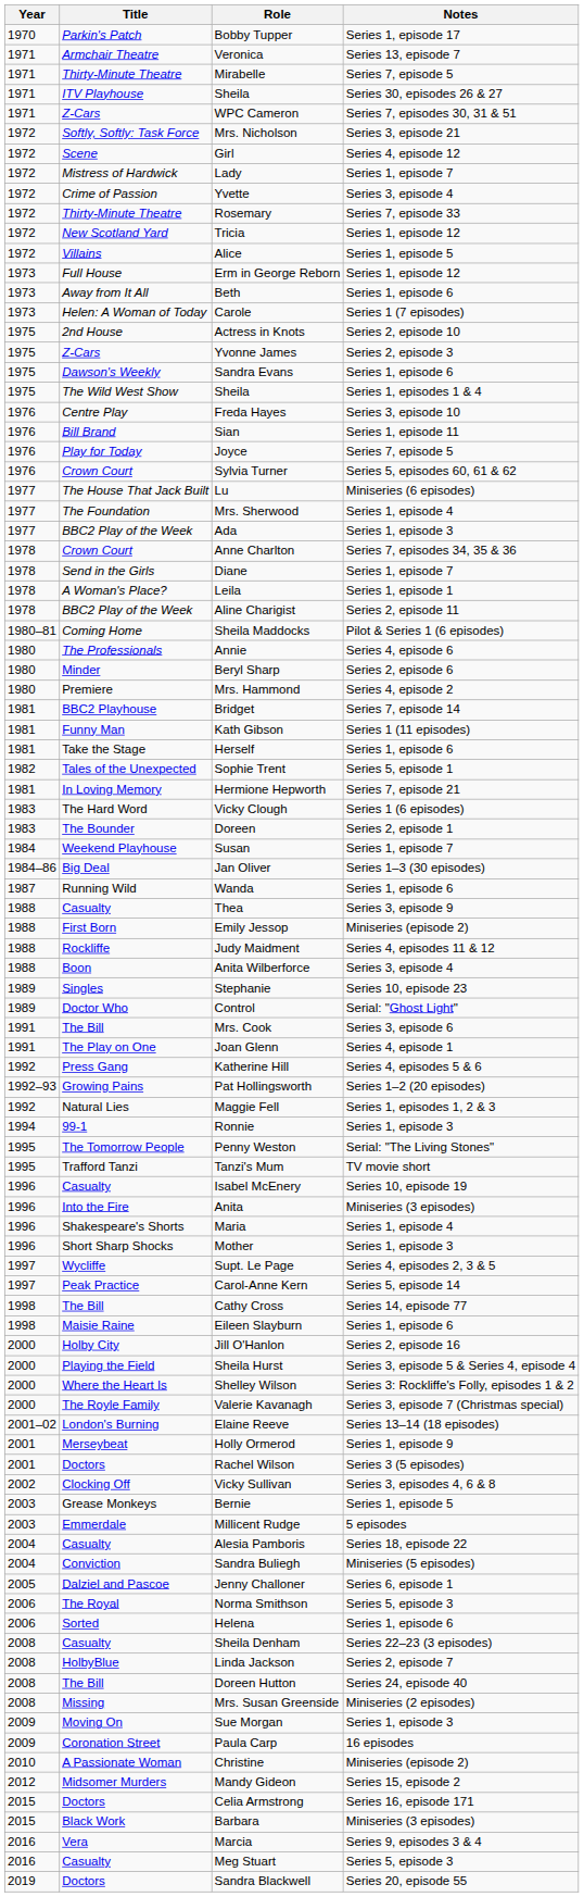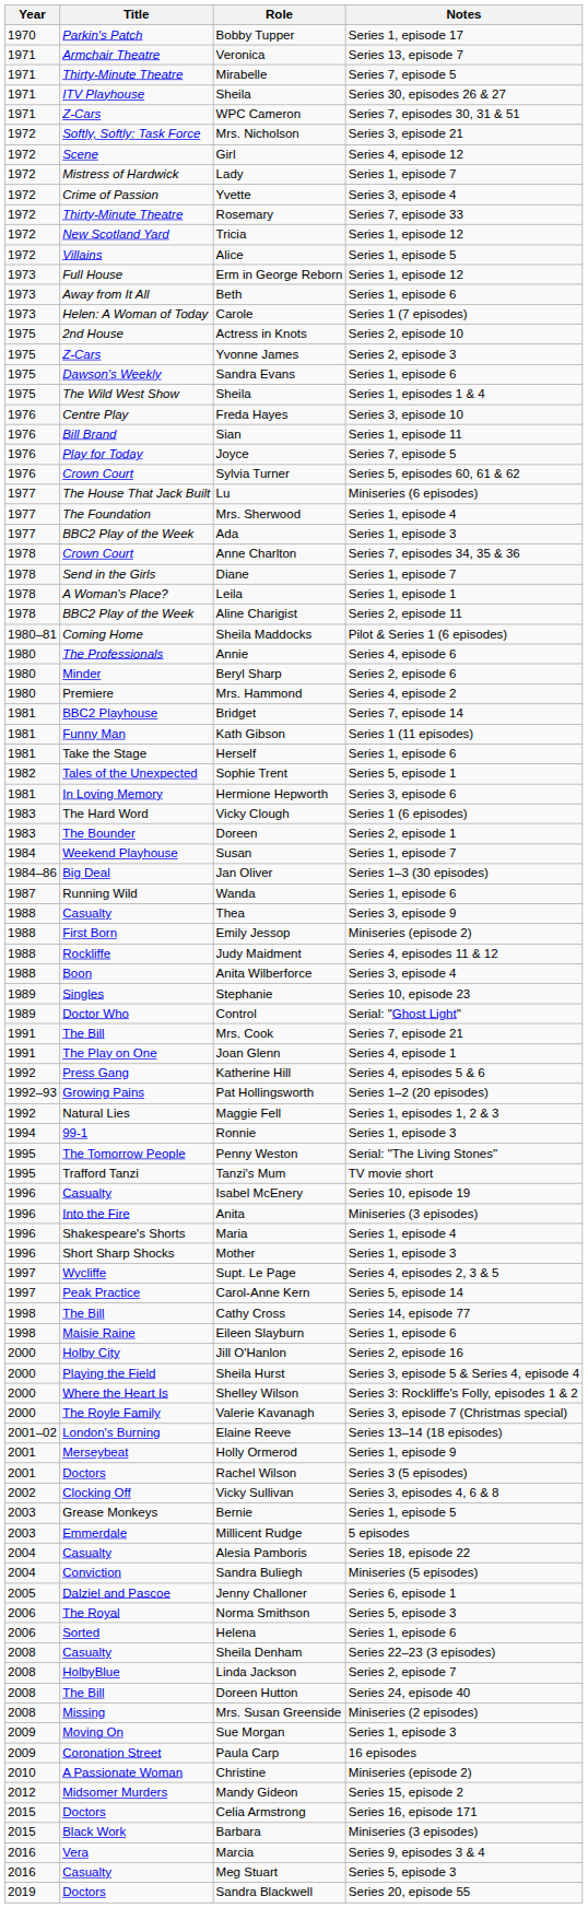Hermione Hepworth | Notes: Series 7, episode 21 -> Series 3, episode 6
Mrs. Cook | Notes: Series 3, episode 6 -> Series 7, episode 21
